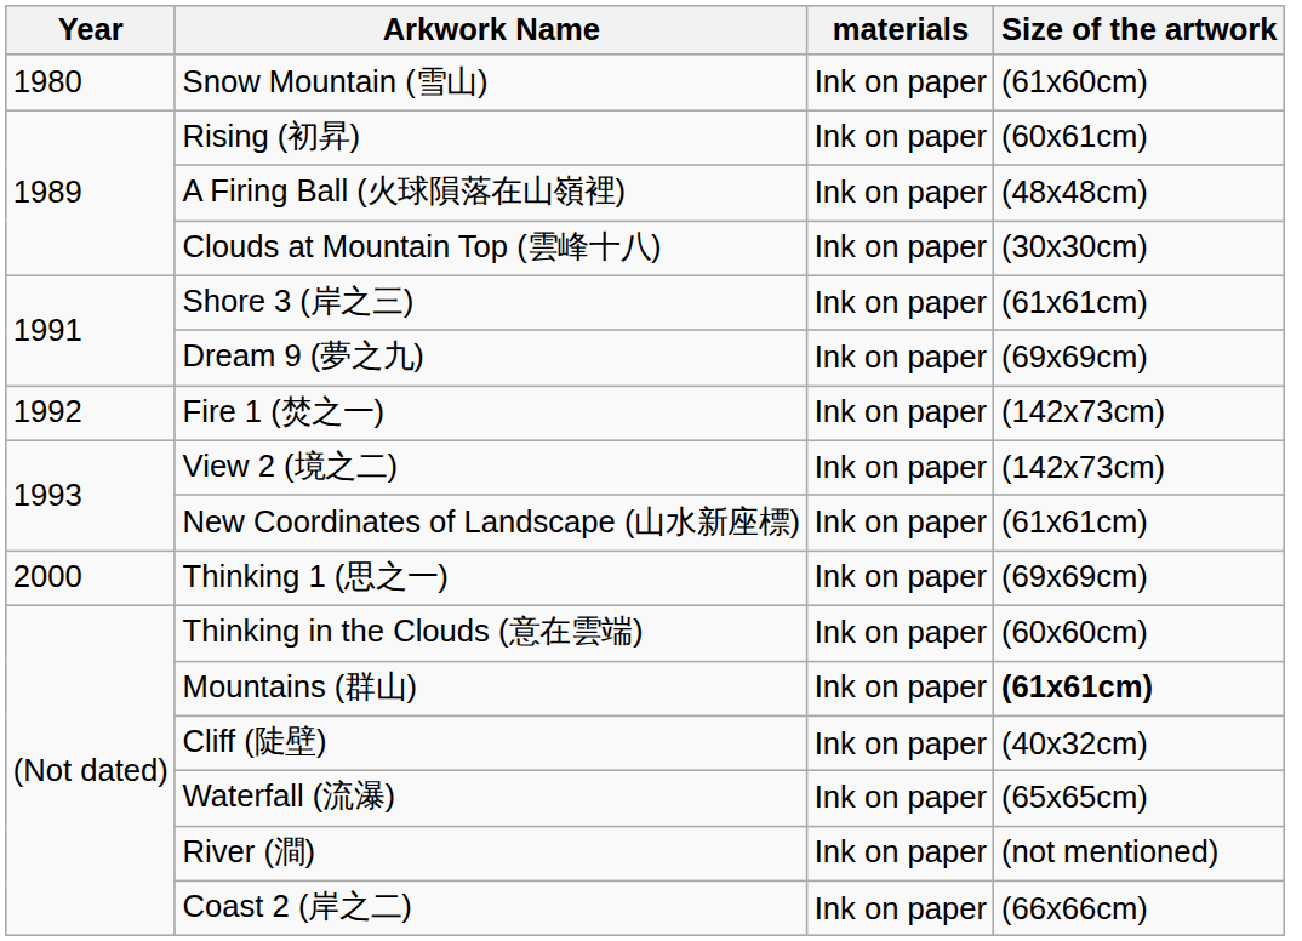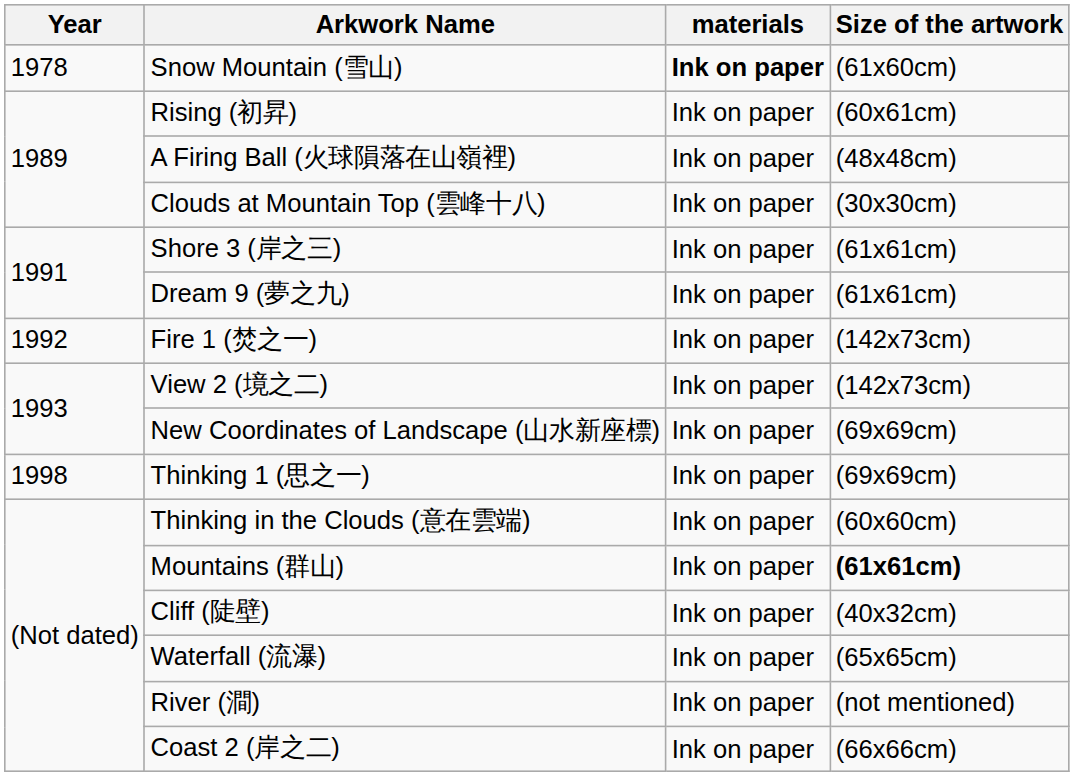Snow Mountain (雪山) | Year: 1980 -> 1978
Snow Mountain (雪山) | materials: normal -> bold
Dream 9 (夢之九) | Size of the artwork: (69x69cm) -> (61x61cm)
New Coordinates of Landscape (山水新座標) | Size of the artwork: (61x61cm) -> (69x69cm)
Thinking 1 (思之一) | Year: 2000 -> 1998
